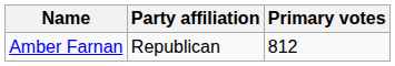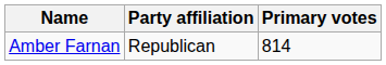Amber Farnan | Primary votes: 812 -> 814
